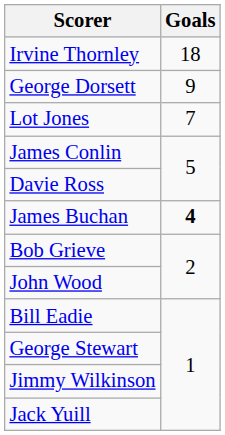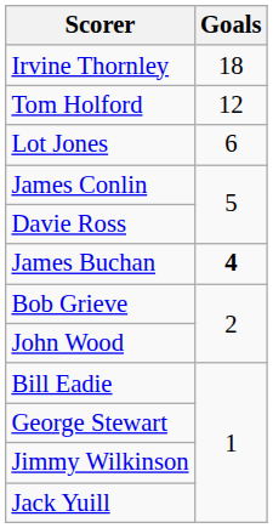+ row: Tom Holford | 12
- row: George Dorsett | 9
Lot Jones | Goals: 7 -> 6
